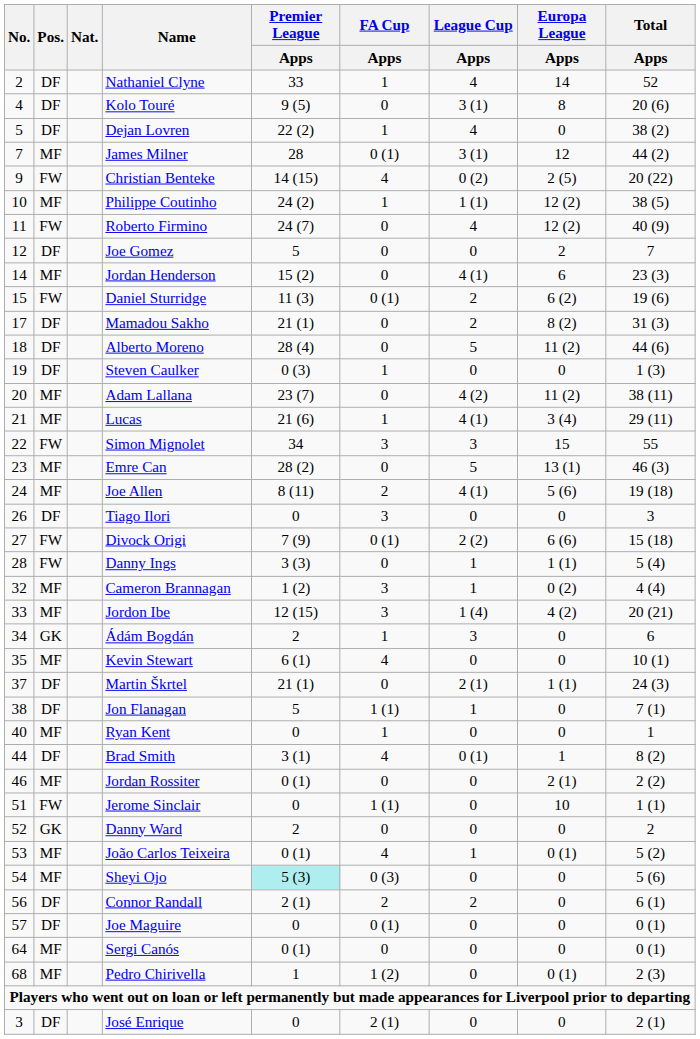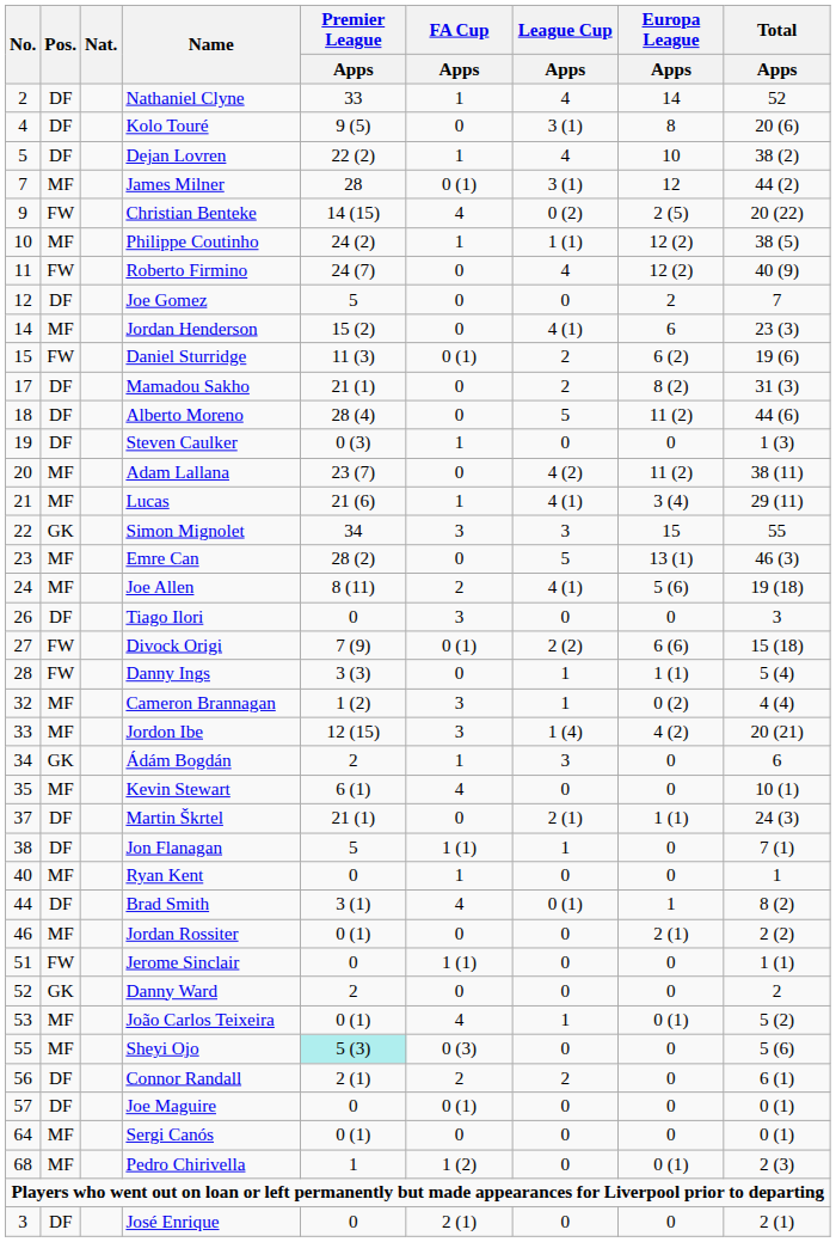Dejan Lovren | Europa League / Apps: 0 -> 10
Simon Mignolet | Pos.: FW -> GK
Jerome Sinclair | Europa League / Apps: 10 -> 0
Sheyi Ojo | No.: 54 -> 55
